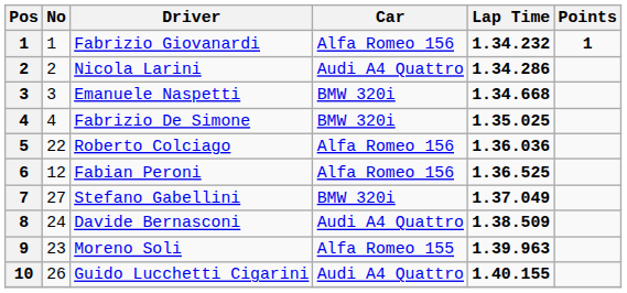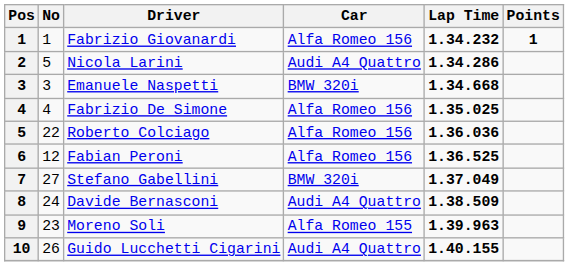Nicola Larini | No: 2 -> 5
Fabrizio De Simone | Car: BMW 320i -> Alfa Romeo 156
